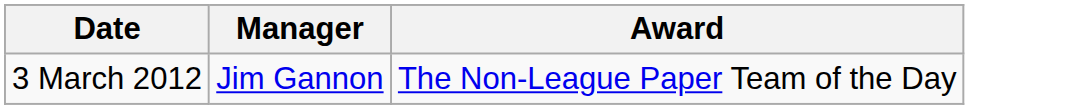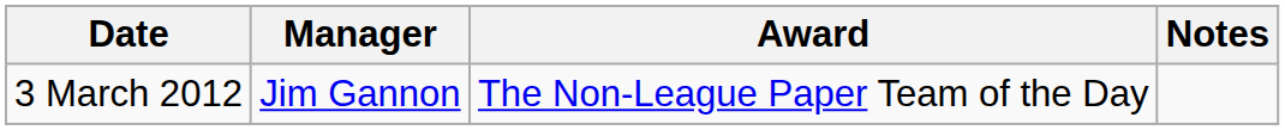+ column: Notes
